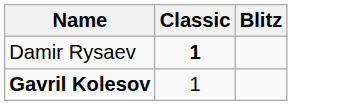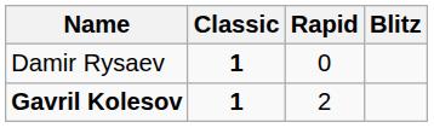+ column: Rapid | 0 | 2
Gavril Kolesov | Classic: normal -> bold
